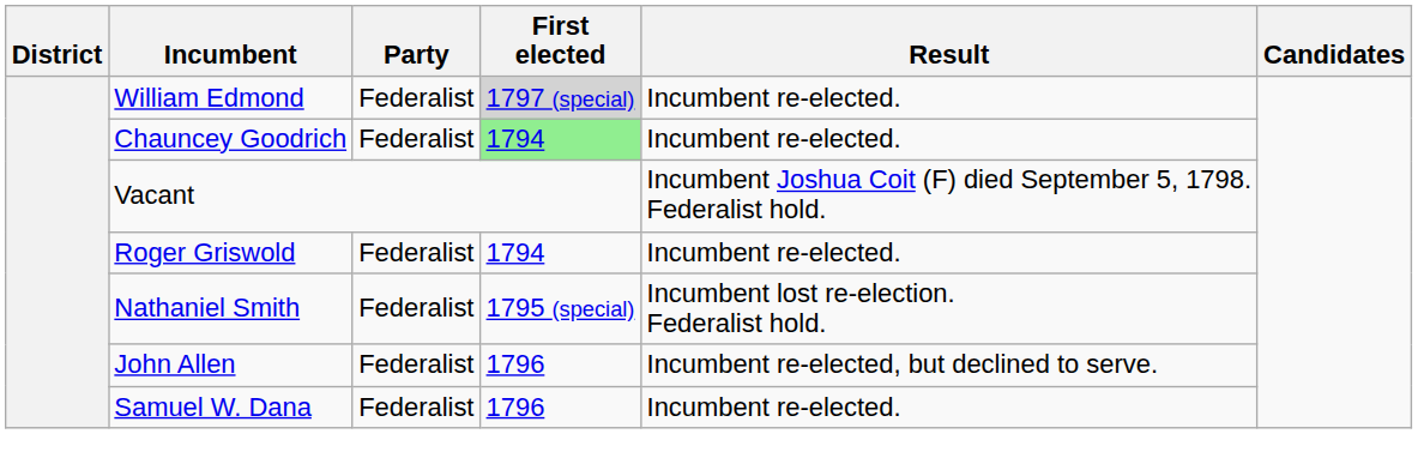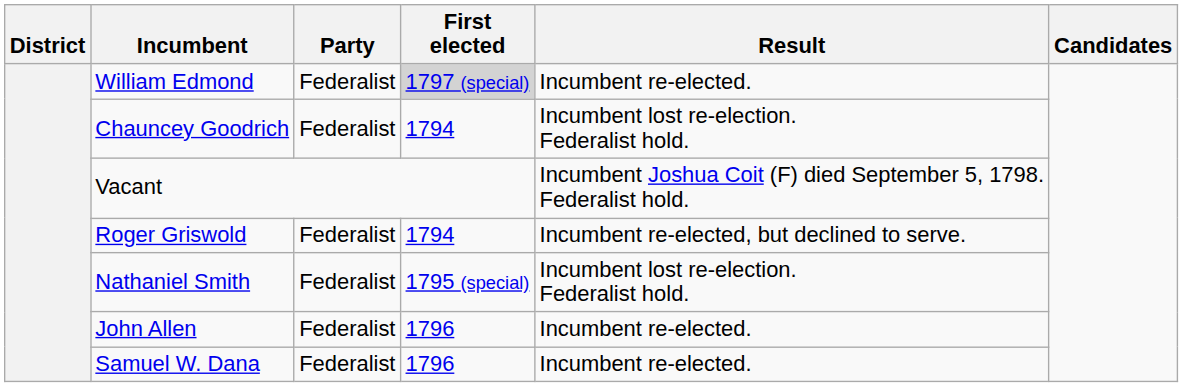Chauncey Goodrich | First elected: lightgreen background -> no background
Chauncey Goodrich | Result: Incumbent re-elected. -> Incumbent lost re-election. Federalist hold.
Roger Griswold | Result: Incumbent re-elected. -> Incumbent re-elected, but declined to serve.
John Allen | Result: Incumbent re-elected, but declined to serve. -> Incumbent re-elected.
